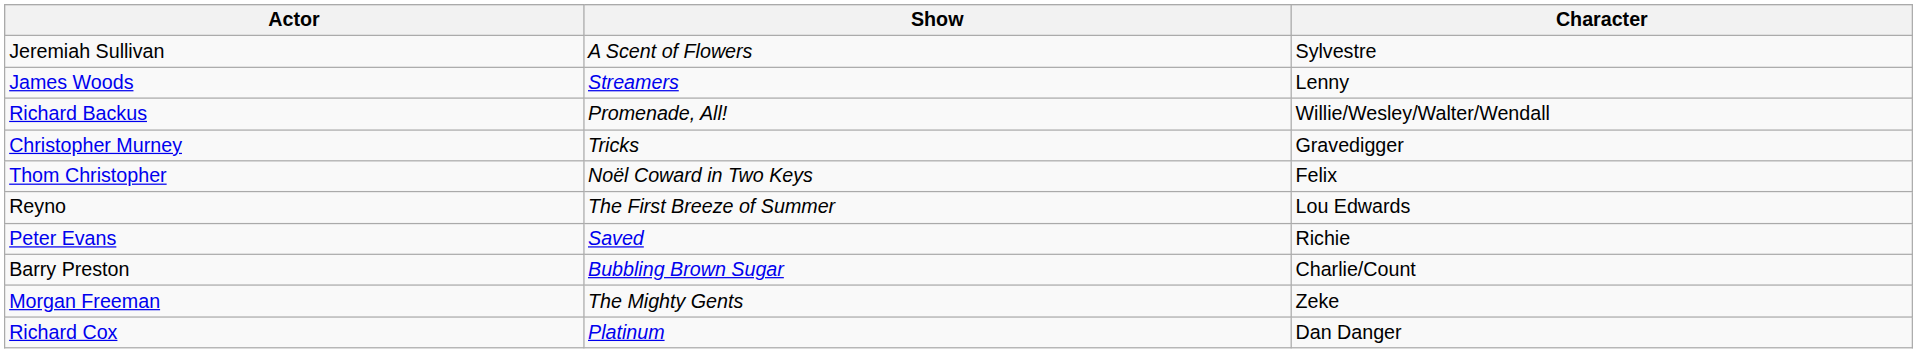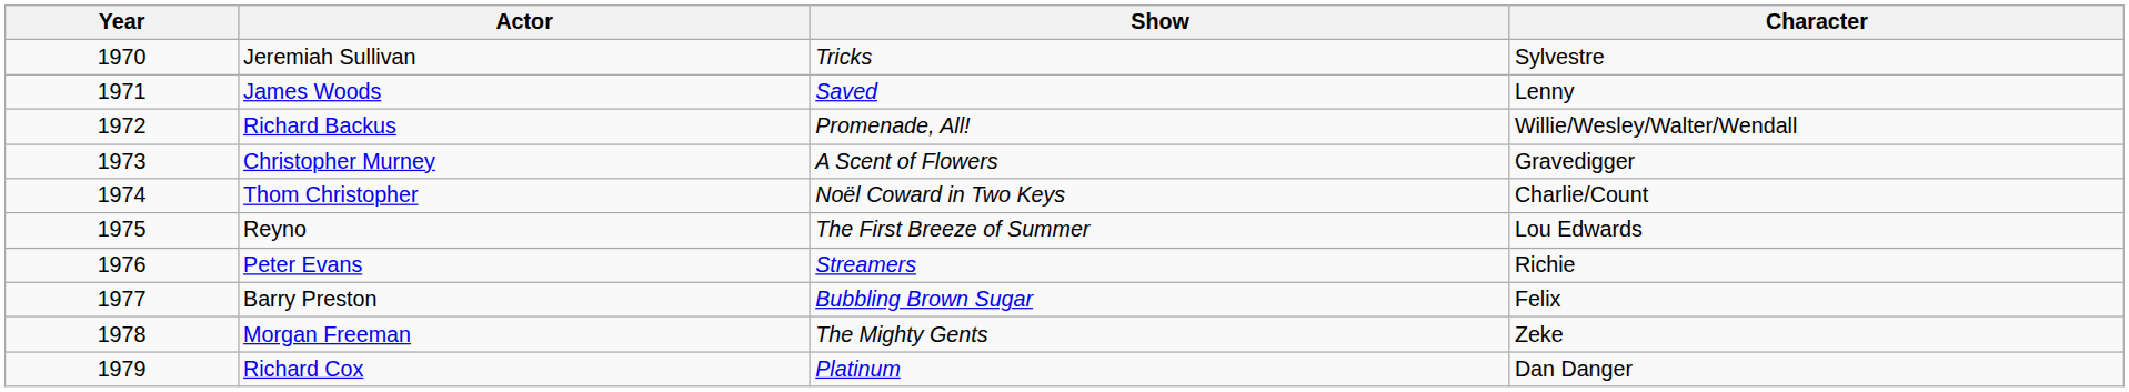+ column: Year | 1970 | 1971 | 1972 | 1973 | 1974 | 1975 | 1976 | 1977 | 1978 | 1979
Jeremiah Sullivan | Show: A Scent of Flowers -> Tricks
James Woods | Show: Streamers -> Saved
Christopher Murney | Show: Tricks -> A Scent of Flowers
Thom Christopher | Character: Felix -> Charlie/Count
Peter Evans | Show: Saved -> Streamers
Barry Preston | Character: Charlie/Count -> Felix
